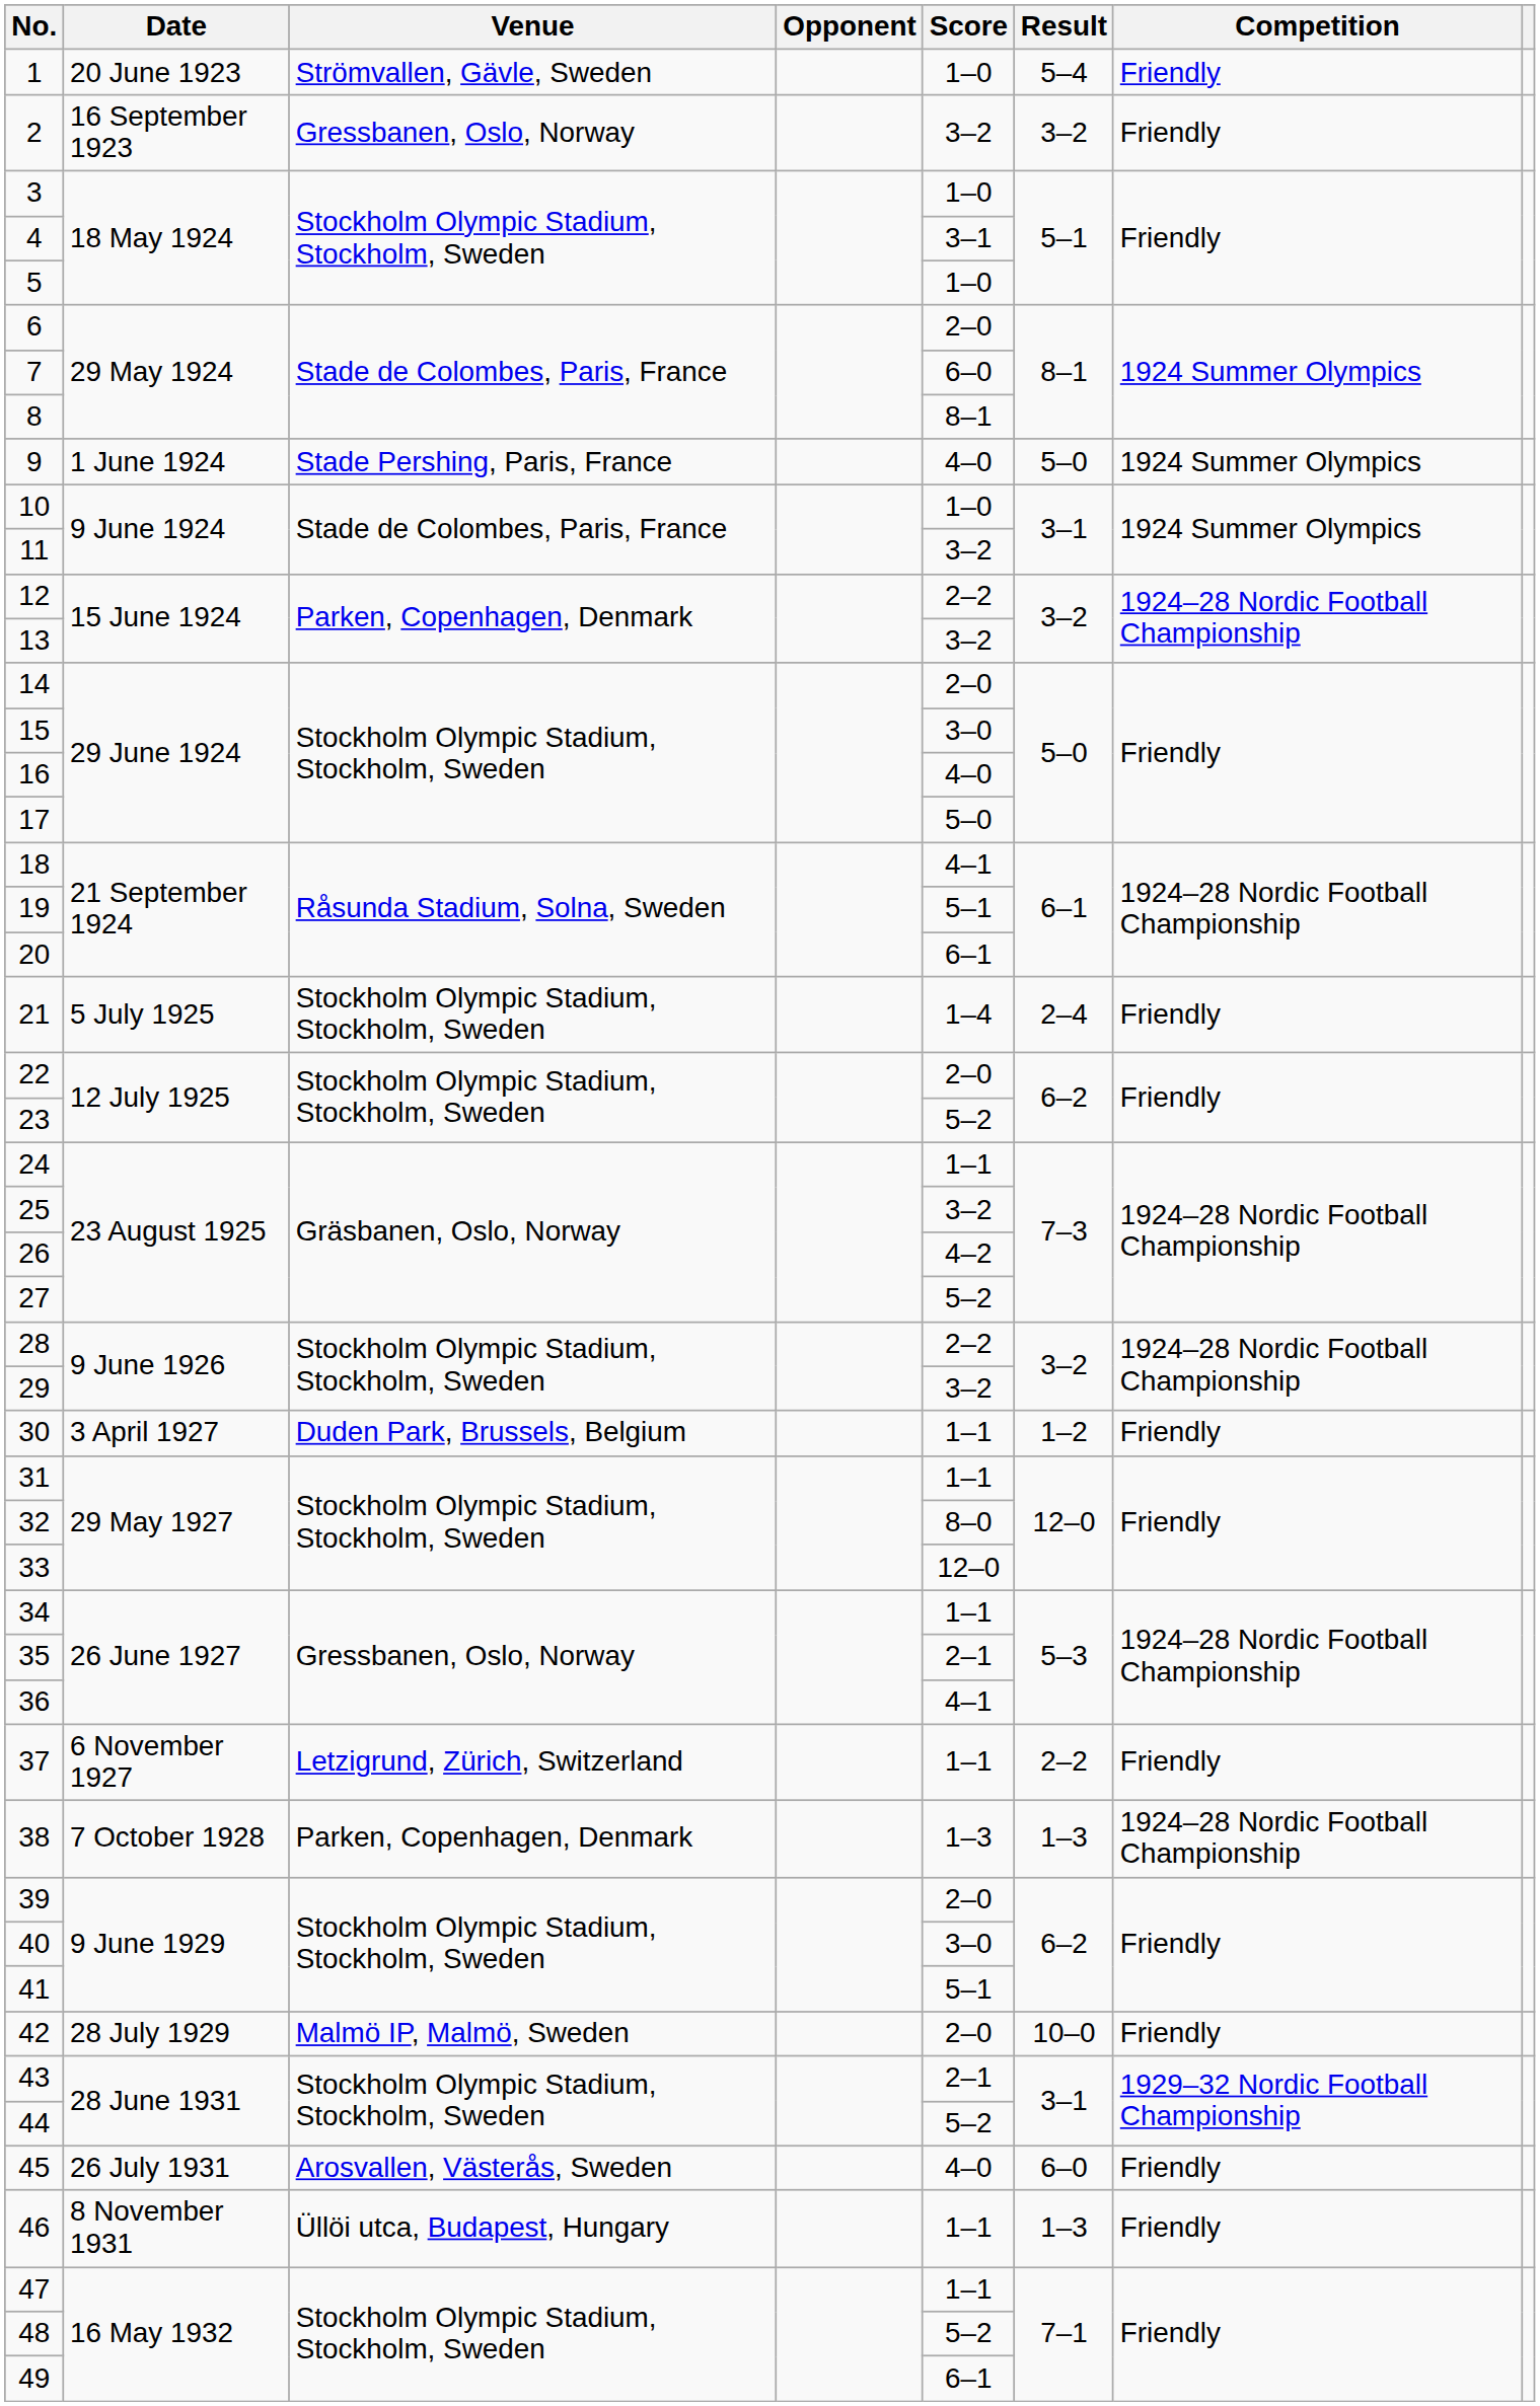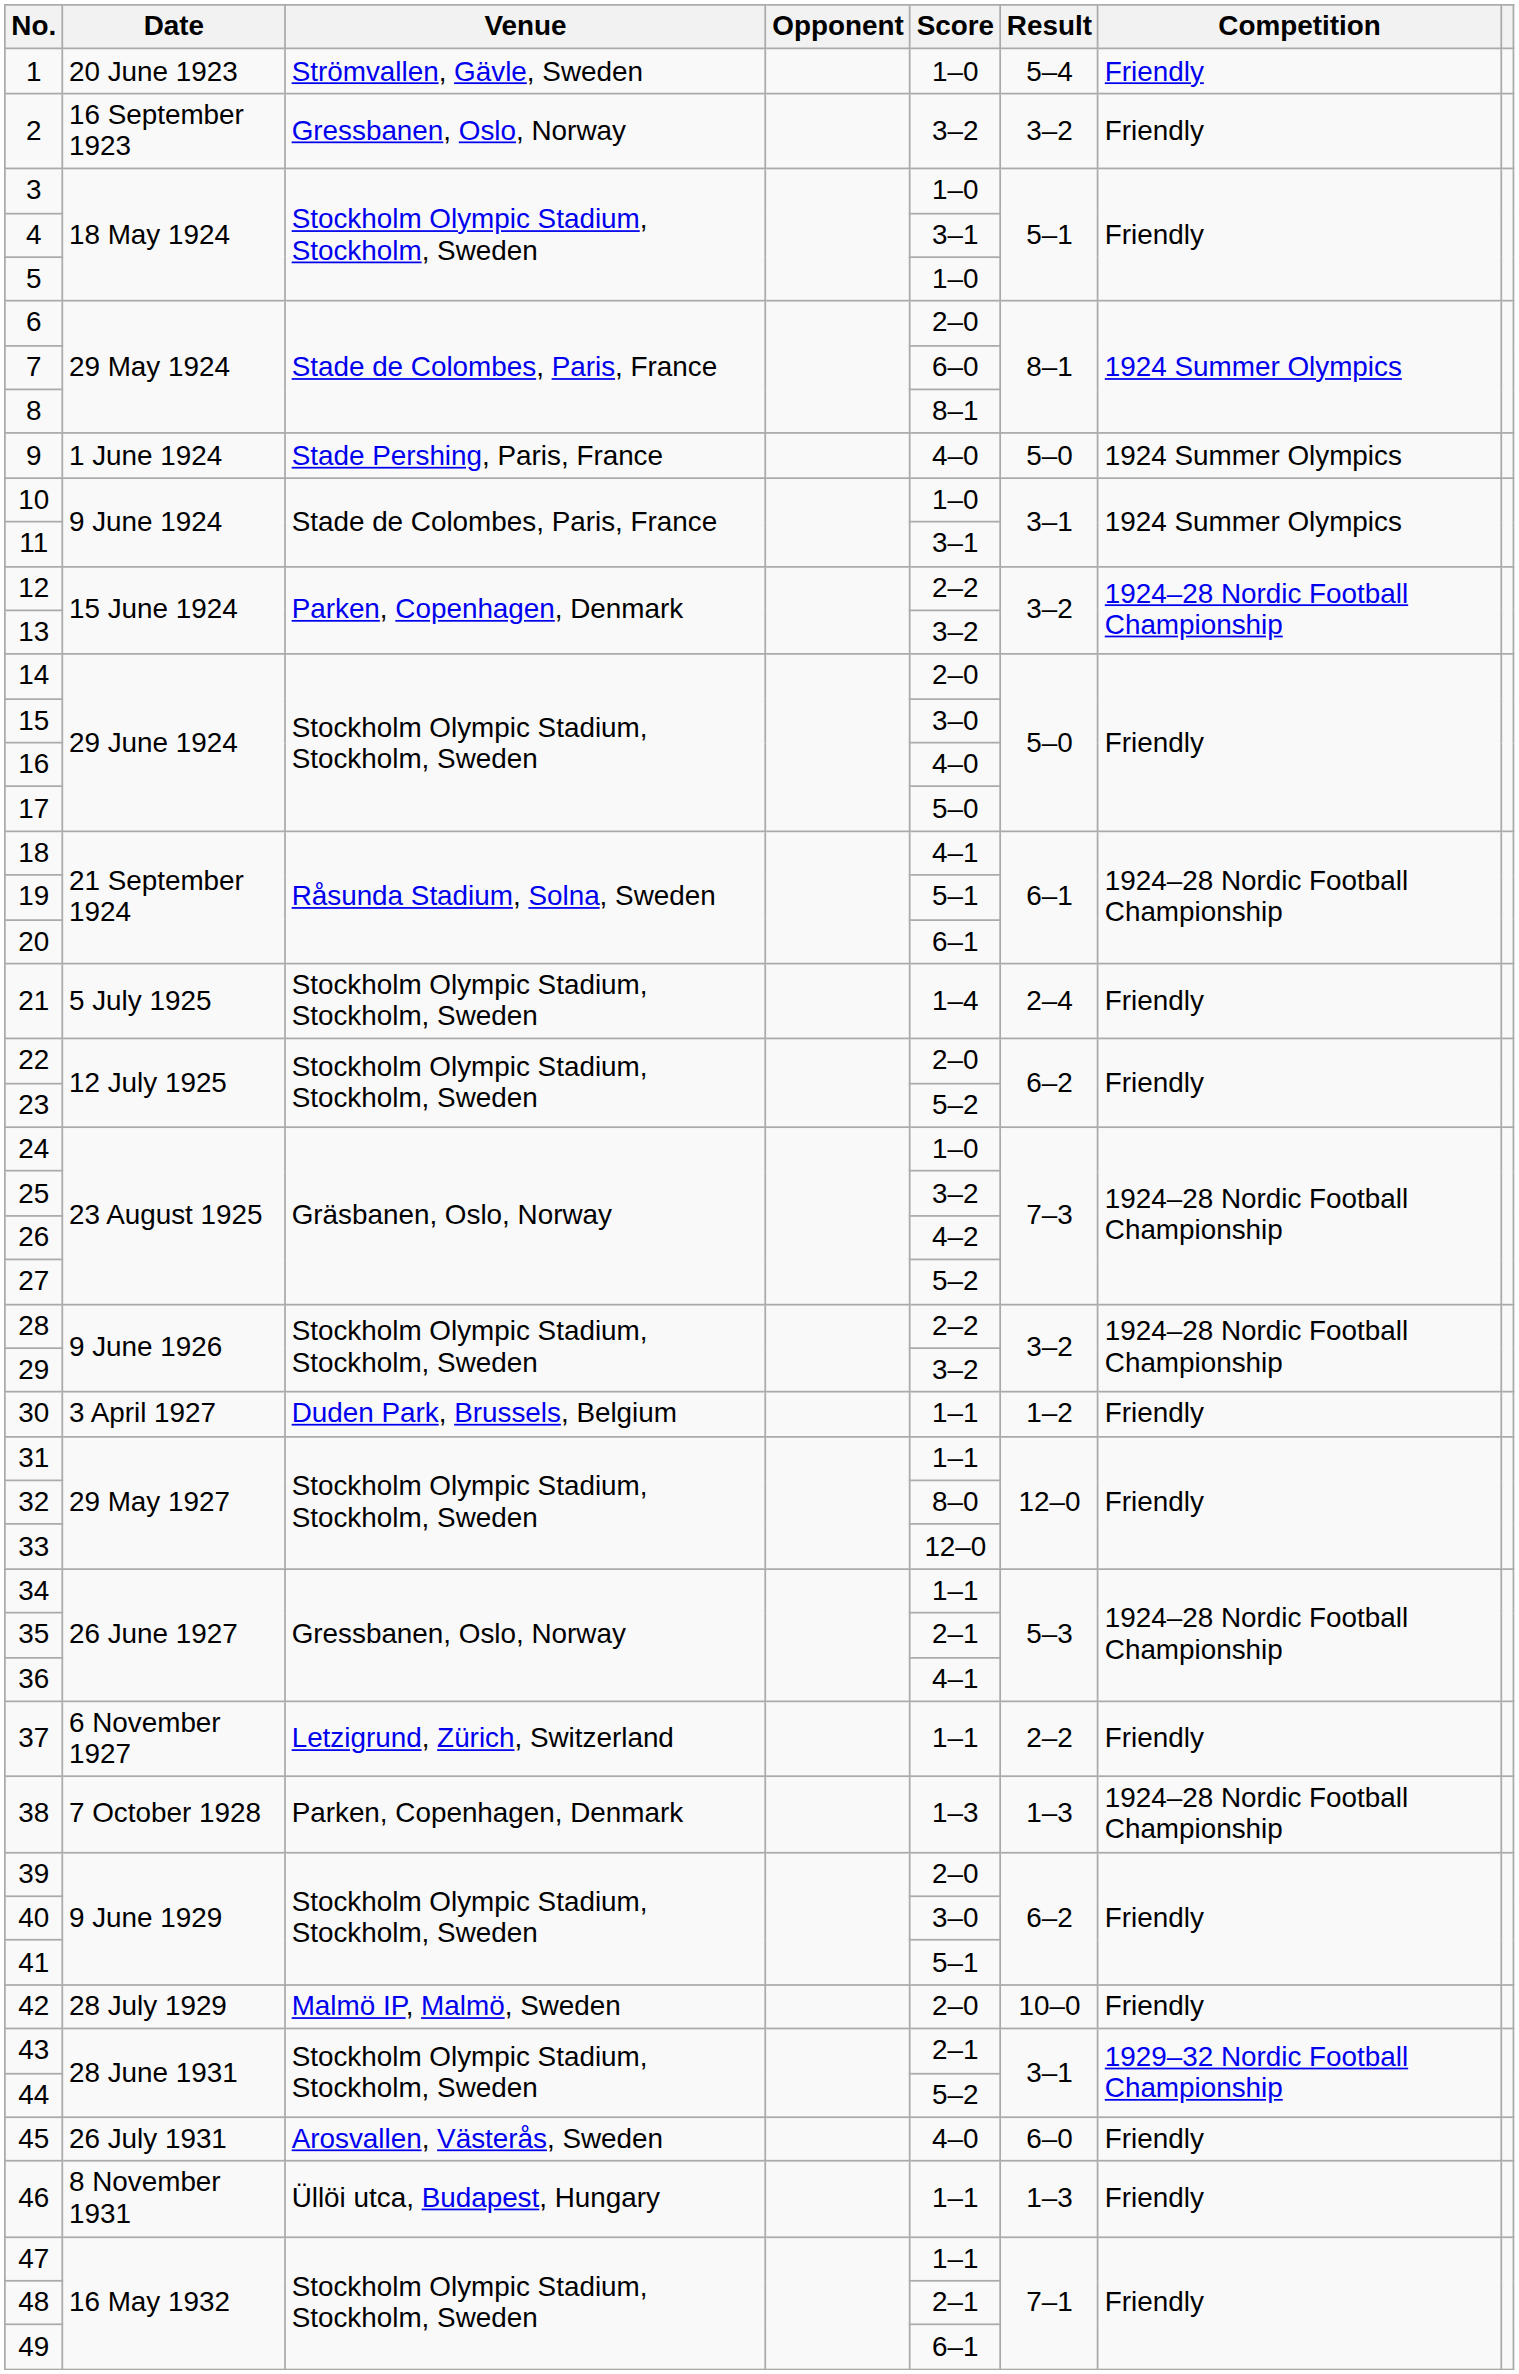11 | Score: 3–2 -> 3–1
24 | Score: 1–1 -> 1–0
48 | Score: 5–2 -> 2–1
